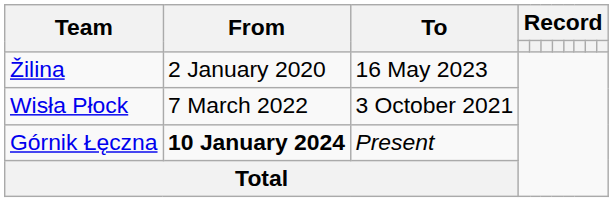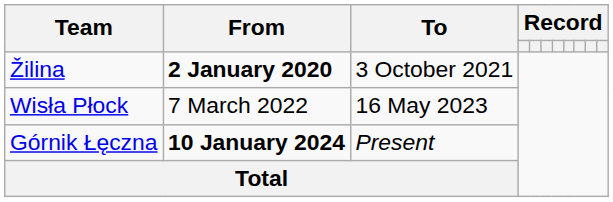Žilina | From: normal -> bold
Žilina | To: 16 May 2023 -> 3 October 2021
Wisła Płock | To: 3 October 2021 -> 16 May 2023
